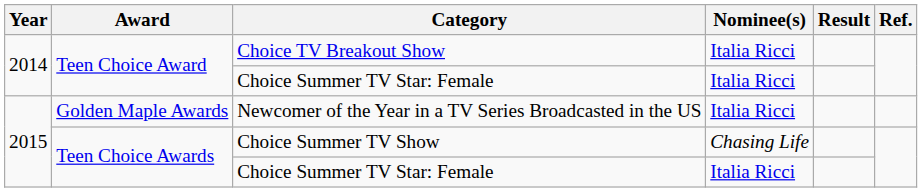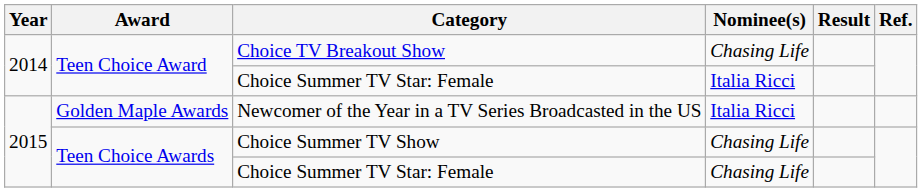Choice TV Breakout Show | Nominee(s): Italia Ricci -> Chasing Life
Teen Choice Awards / Choice Summer TV Star: Female | Nominee(s): Italia Ricci -> Chasing Life
